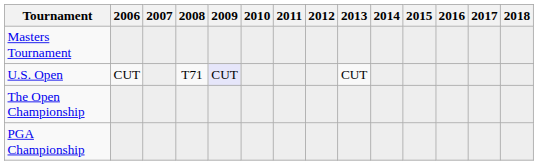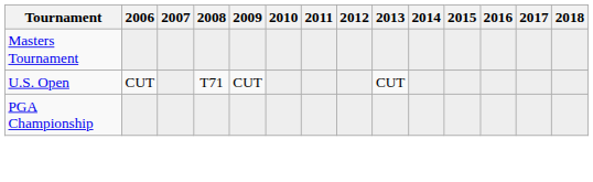U.S. Open | 2009: lavender background -> no background
- row: The Open Championship
